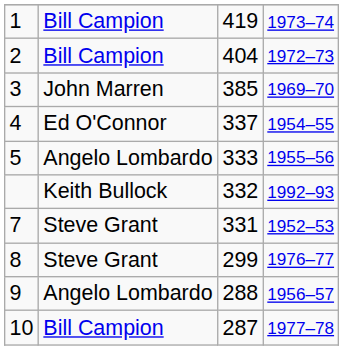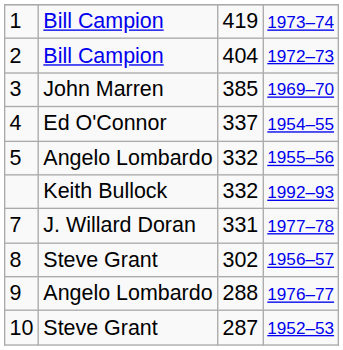5 | column 3: 333 -> 332
7 | column 2: Steve Grant -> J. Willard Doran
7 | column 4: 1952–53 -> 1977–78
8 | column 3: 299 -> 302
8 | column 4: 1976–77 -> 1956–57
9 | column 4: 1956–57 -> 1976–77
10 | column 2: Bill Campion -> Steve Grant
10 | column 4: 1977–78 -> 1952–53
